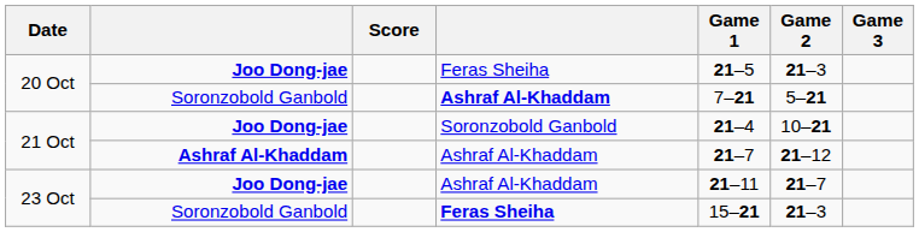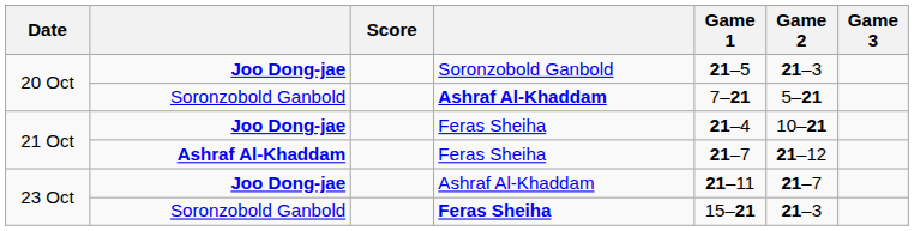20 Oct / Joo Dong-jae | column 4: Feras Sheiha -> Soronzobold Ganbold
21 Oct / Joo Dong-jae | column 4: Soronzobold Ganbold -> Feras Sheiha
21 Oct / Ashraf Al-Khaddam | column 4: Ashraf Al-Khaddam -> Feras Sheiha
